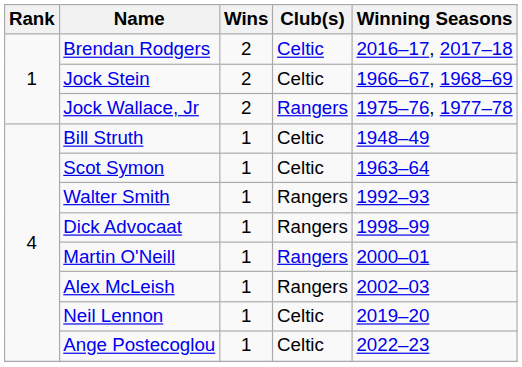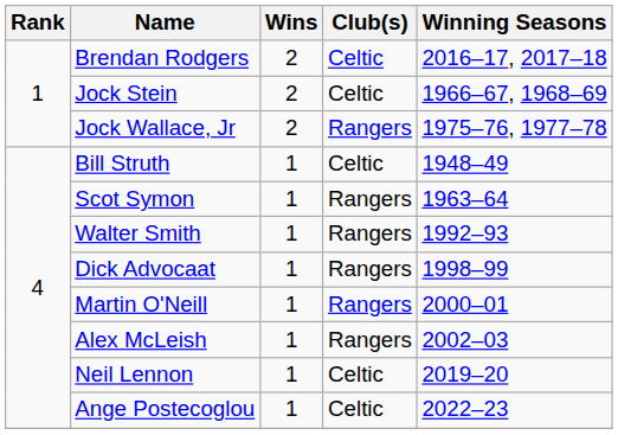Scot Symon | Club(s): Celtic -> Rangers
